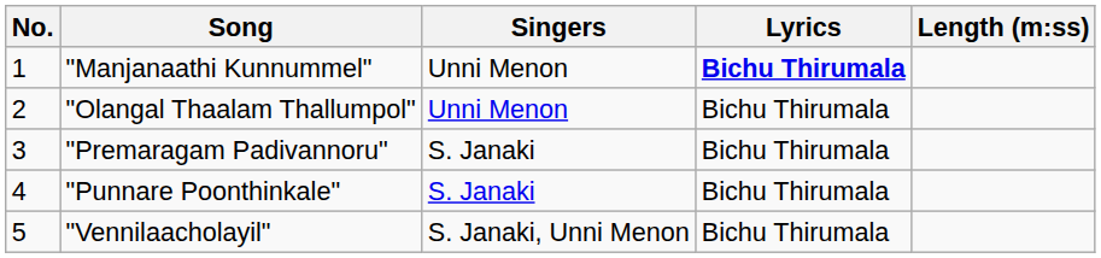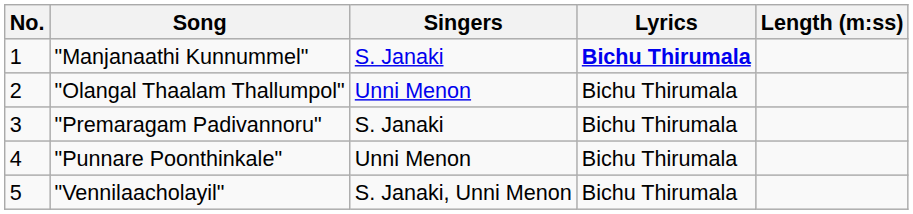"Manjanaathi Kunnummel" | Singers: Unni Menon -> S. Janaki
"Punnare Poonthinkale" | Singers: S. Janaki -> Unni Menon
